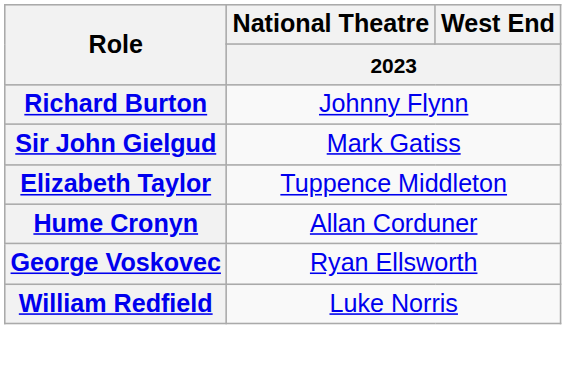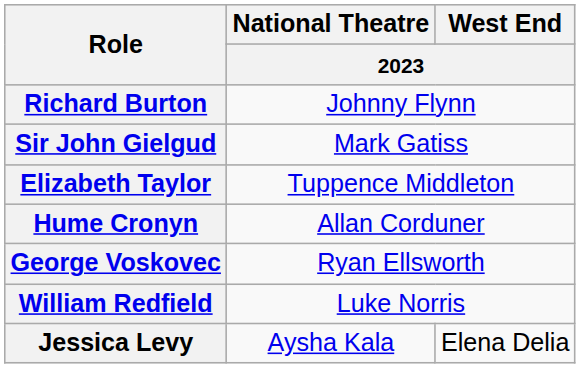+ row: Jessica Levy | Aysha Kala | Elena Delia
